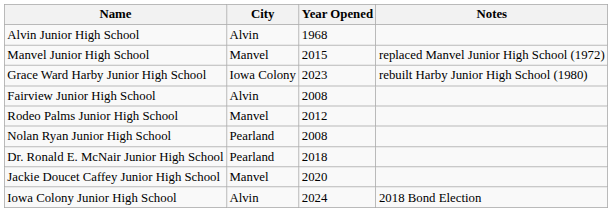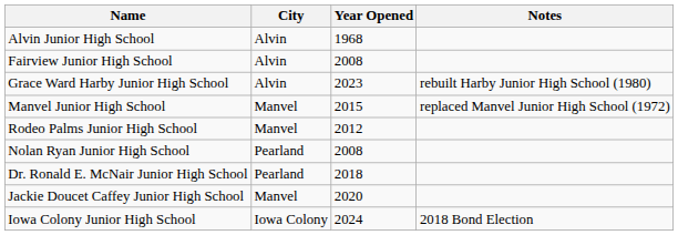rows swapped: Fairview Junior High School <-> Manvel Junior High School
Grace Ward Harby Junior High School | City: Iowa Colony -> Alvin
Iowa Colony Junior High School | City: Alvin -> Iowa Colony
